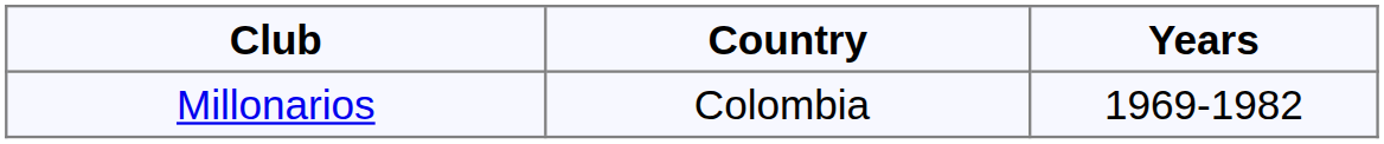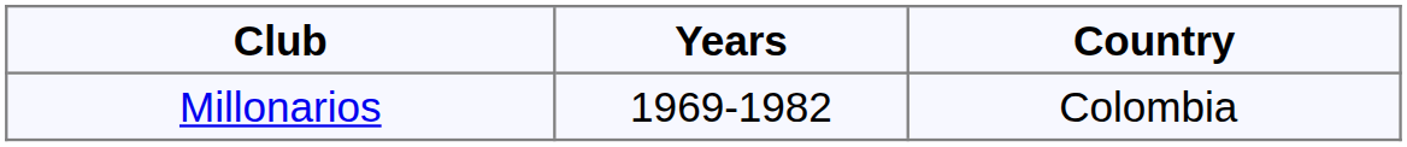columns swapped: Country <-> Years
